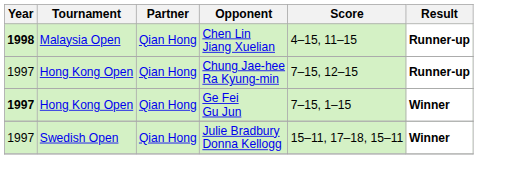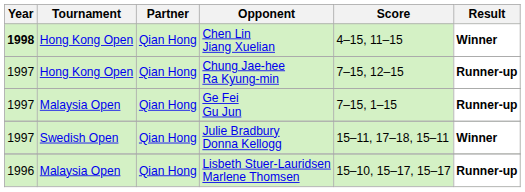Chen Lin Jiang Xuelian | Tournament: Malaysia Open -> Hong Kong Open
Chen Lin Jiang Xuelian | Result: Runner-up -> Winner
Ge Fei Gu Jun | Year: bold -> normal
Ge Fei Gu Jun | Tournament: Hong Kong Open -> Malaysia Open
Ge Fei Gu Jun | Result: Winner -> Runner-up
+ row: 1996 | Malaysia Open | Qian Hong | Lisbeth Stuer-Lauridsen Marlene Thomsen | 15–10, 15–17, 15–17 | Runner-up
